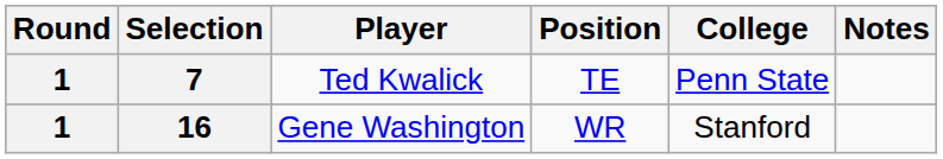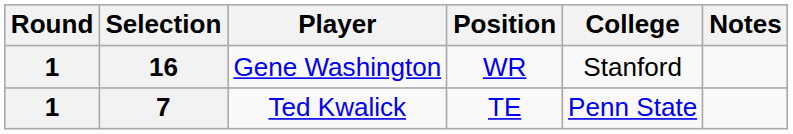rows swapped: 7 <-> 16
